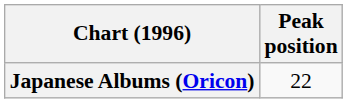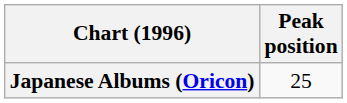Japanese Albums (Oricon) | Peak position: 22 -> 25
